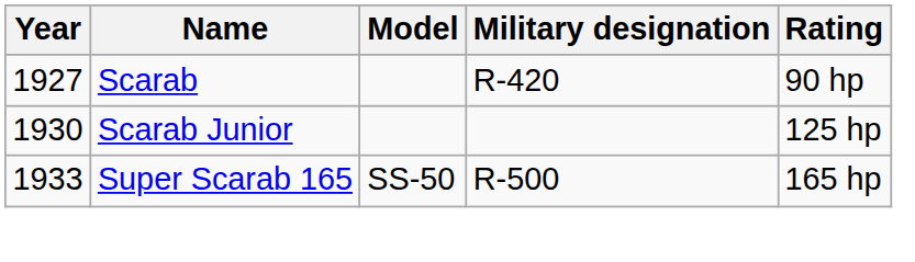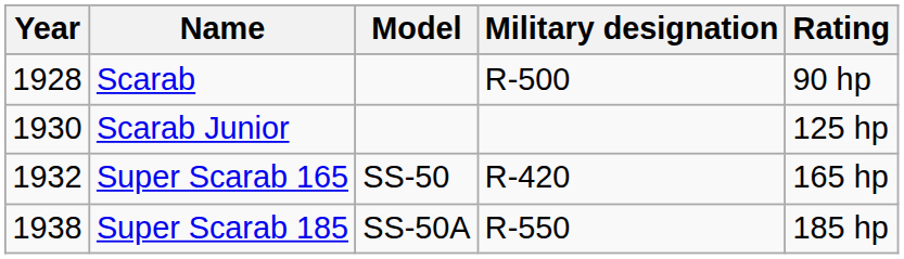Scarab | Year: 1927 -> 1928
Scarab | Military designation: R-420 -> R-500
Super Scarab 165 | Year: 1933 -> 1932
Super Scarab 165 | Military designation: R-500 -> R-420
+ row: 1938 | Super Scarab 185 | SS-50A | R-550 | 185 hp
